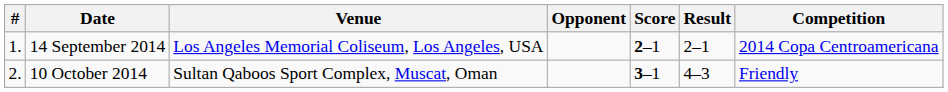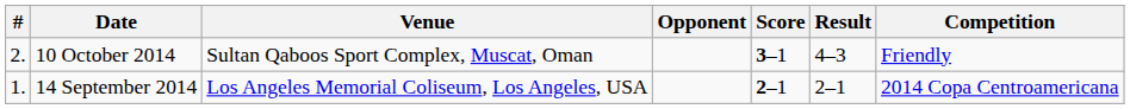rows swapped: 14 September 2014 <-> 10 October 2014
